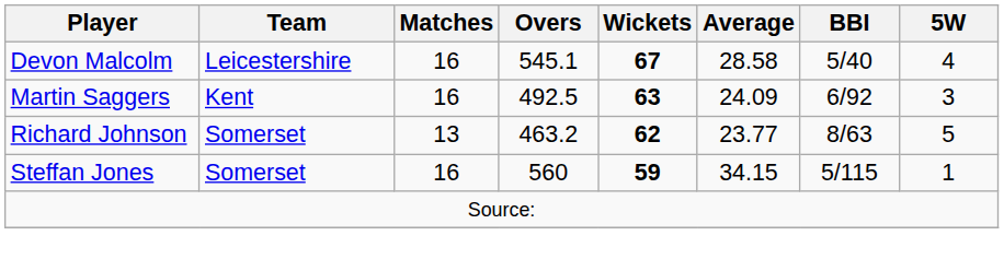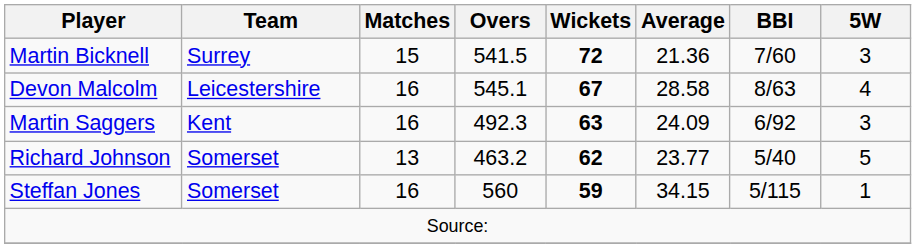+ row: Martin Bicknell | Surrey | 15 | 541.5 | 72 | 21.36 | 7/60 | 3
Devon Malcolm | BBI: 5/40 -> 8/63
Martin Saggers | Overs: 492.5 -> 492.3
Richard Johnson | BBI: 8/63 -> 5/40
